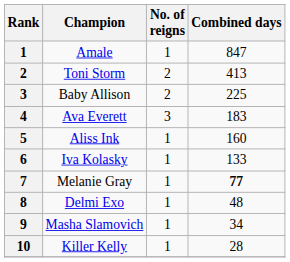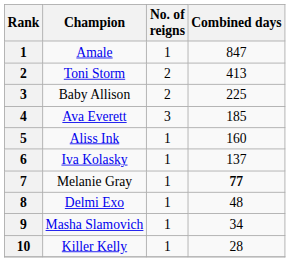Ava Everett | Combined days: 183 -> 185
Iva Kolasky | Combined days: 133 -> 137
